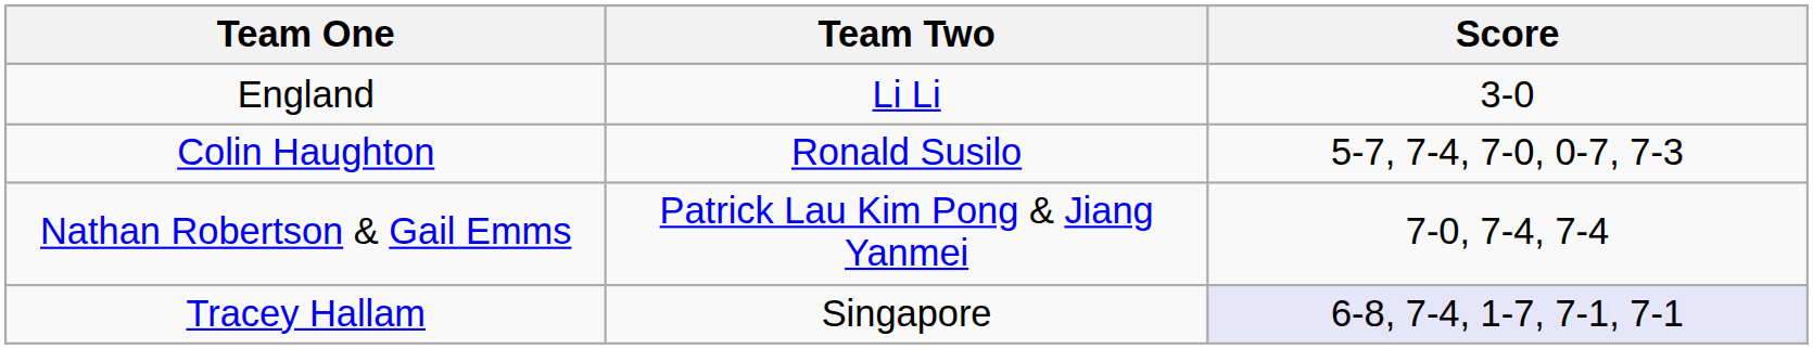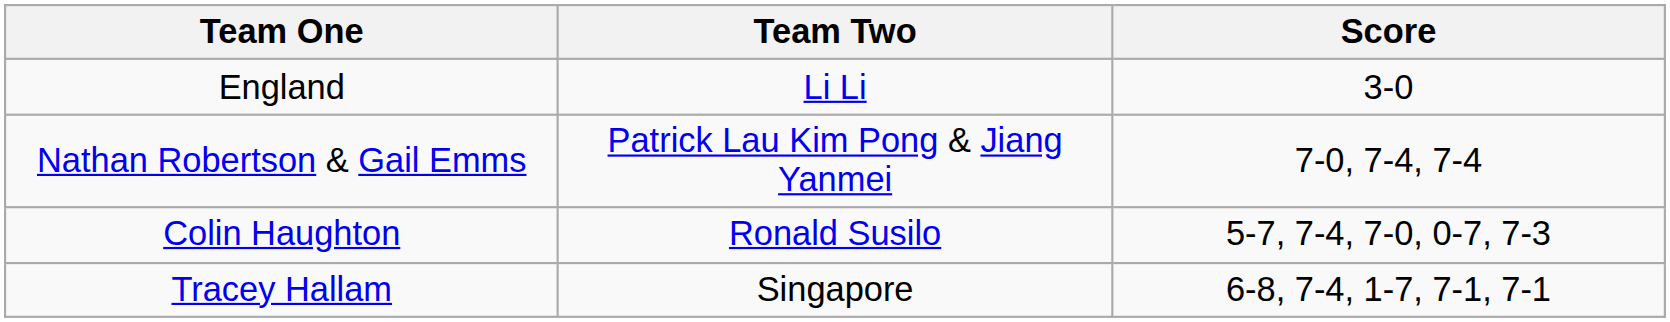rows swapped: Nathan Robertson & Gail Emms <-> Colin Haughton
Tracey Hallam | Score: lavender background -> no background
